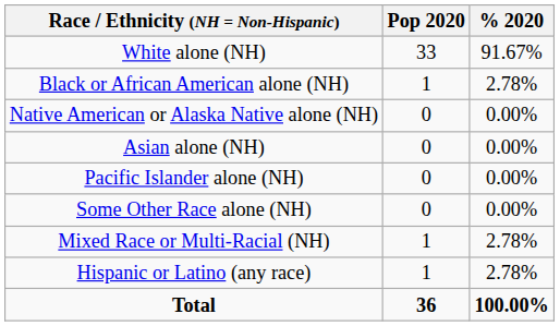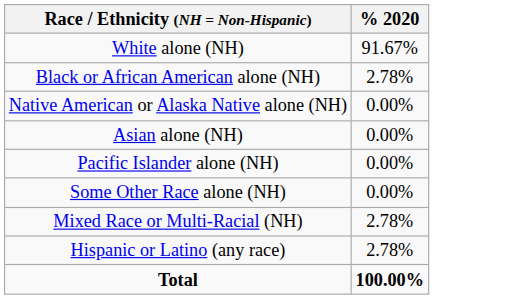- column: Pop 2020 | 33 | 1 | 0 | 0 | 0 | 0 | 1 | 1 | 36
